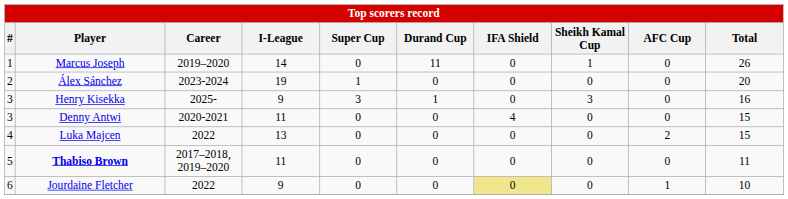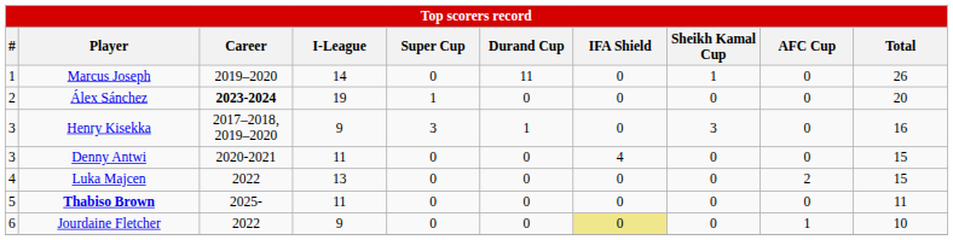Álex Sánchez | Career: normal -> bold
Henry Kisekka | Career: 2025- -> 2017–2018, 2019–2020
Thabiso Brown | Career: 2017–2018, 2019–2020 -> 2025-
